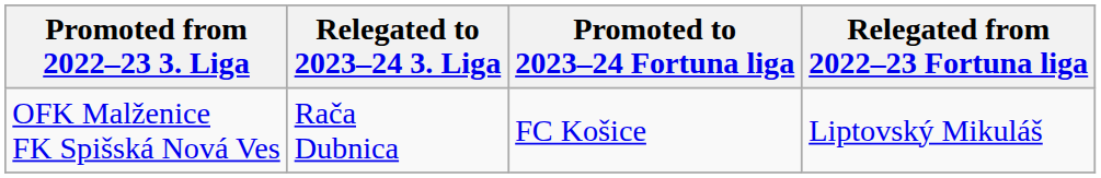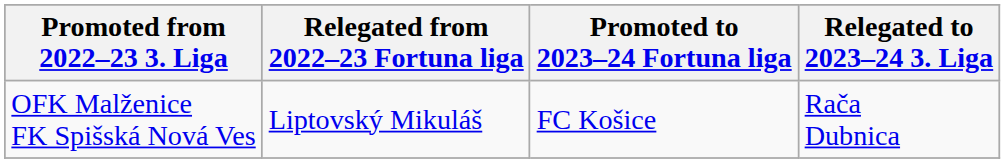columns swapped: Relegated from 2022–23 Fortuna liga <-> Relegated to 2023–24 3. Liga
